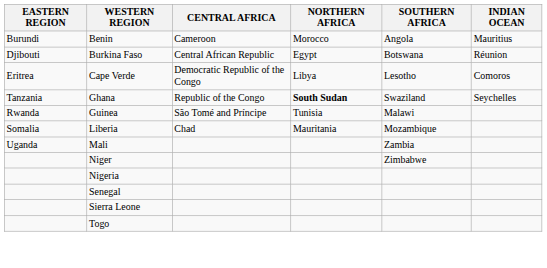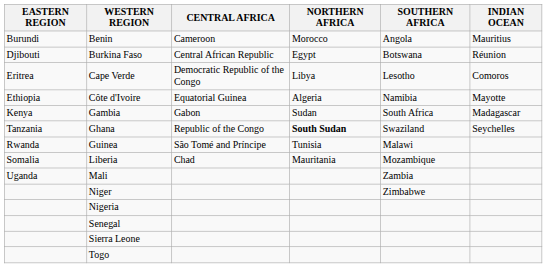+ row: Ethiopia | Côte d'Ivoire | Equatorial Guinea | Algeria | Namibia | Mayotte
+ row: Kenya | Gambia | Gabon | Sudan | South Africa | Madagascar
